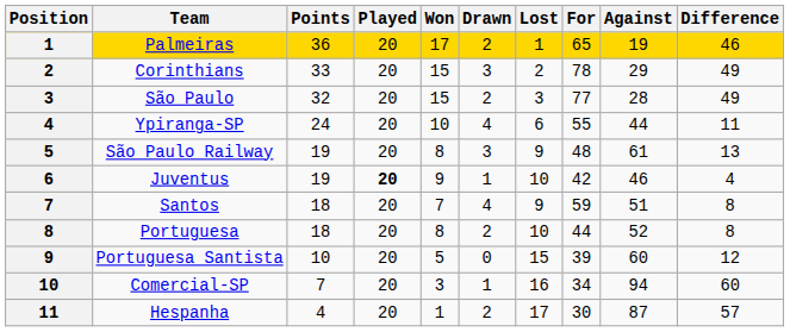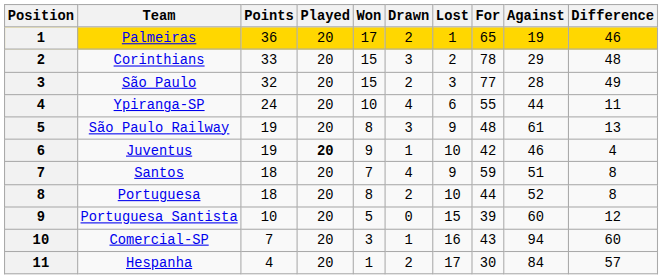Corinthians | Difference: 49 -> 48
Comercial-SP | For: 34 -> 43
Hespanha | Against: 87 -> 84
